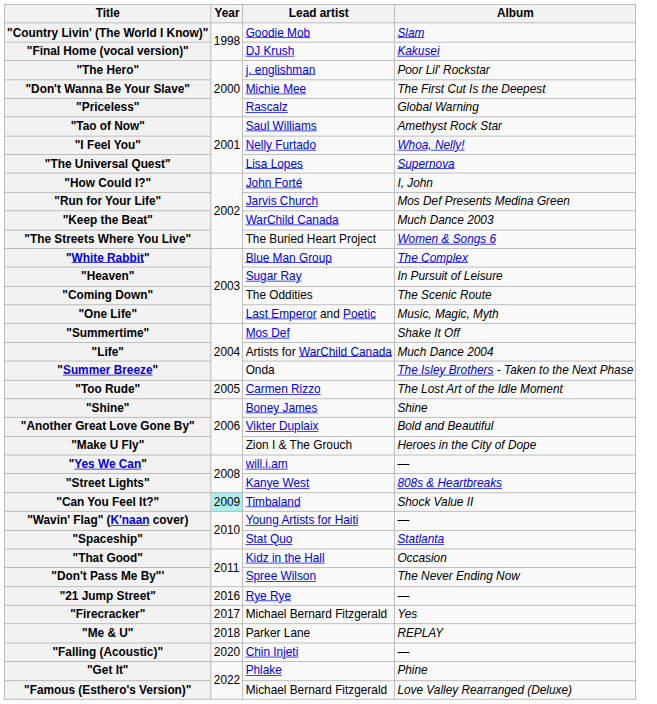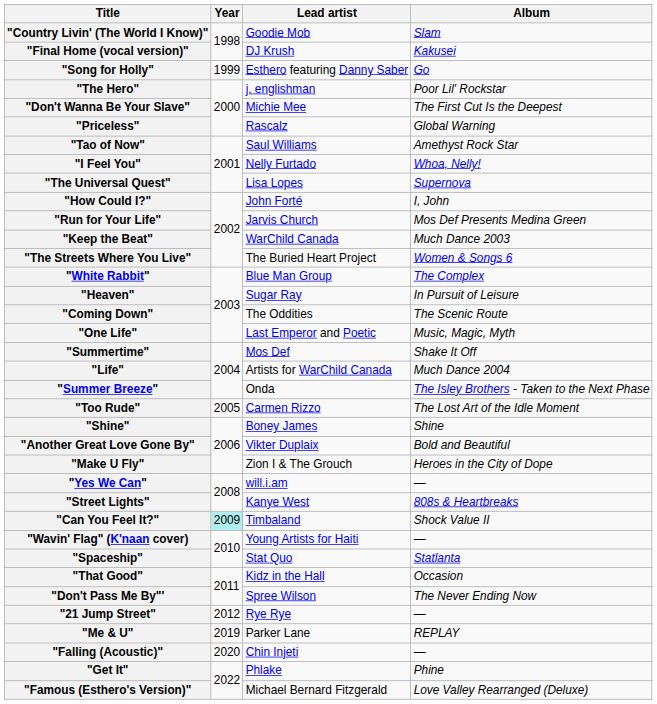+ row: "Song for Holly" | 1999 | Esthero featuring Danny Saber | Go
"21 Jump Street" | Year: 2016 -> 2012
- row: "Firecracker" | 2017 | Michael Bernard Fitzgerald | Yes
"Me & U" | Year: 2018 -> 2019
